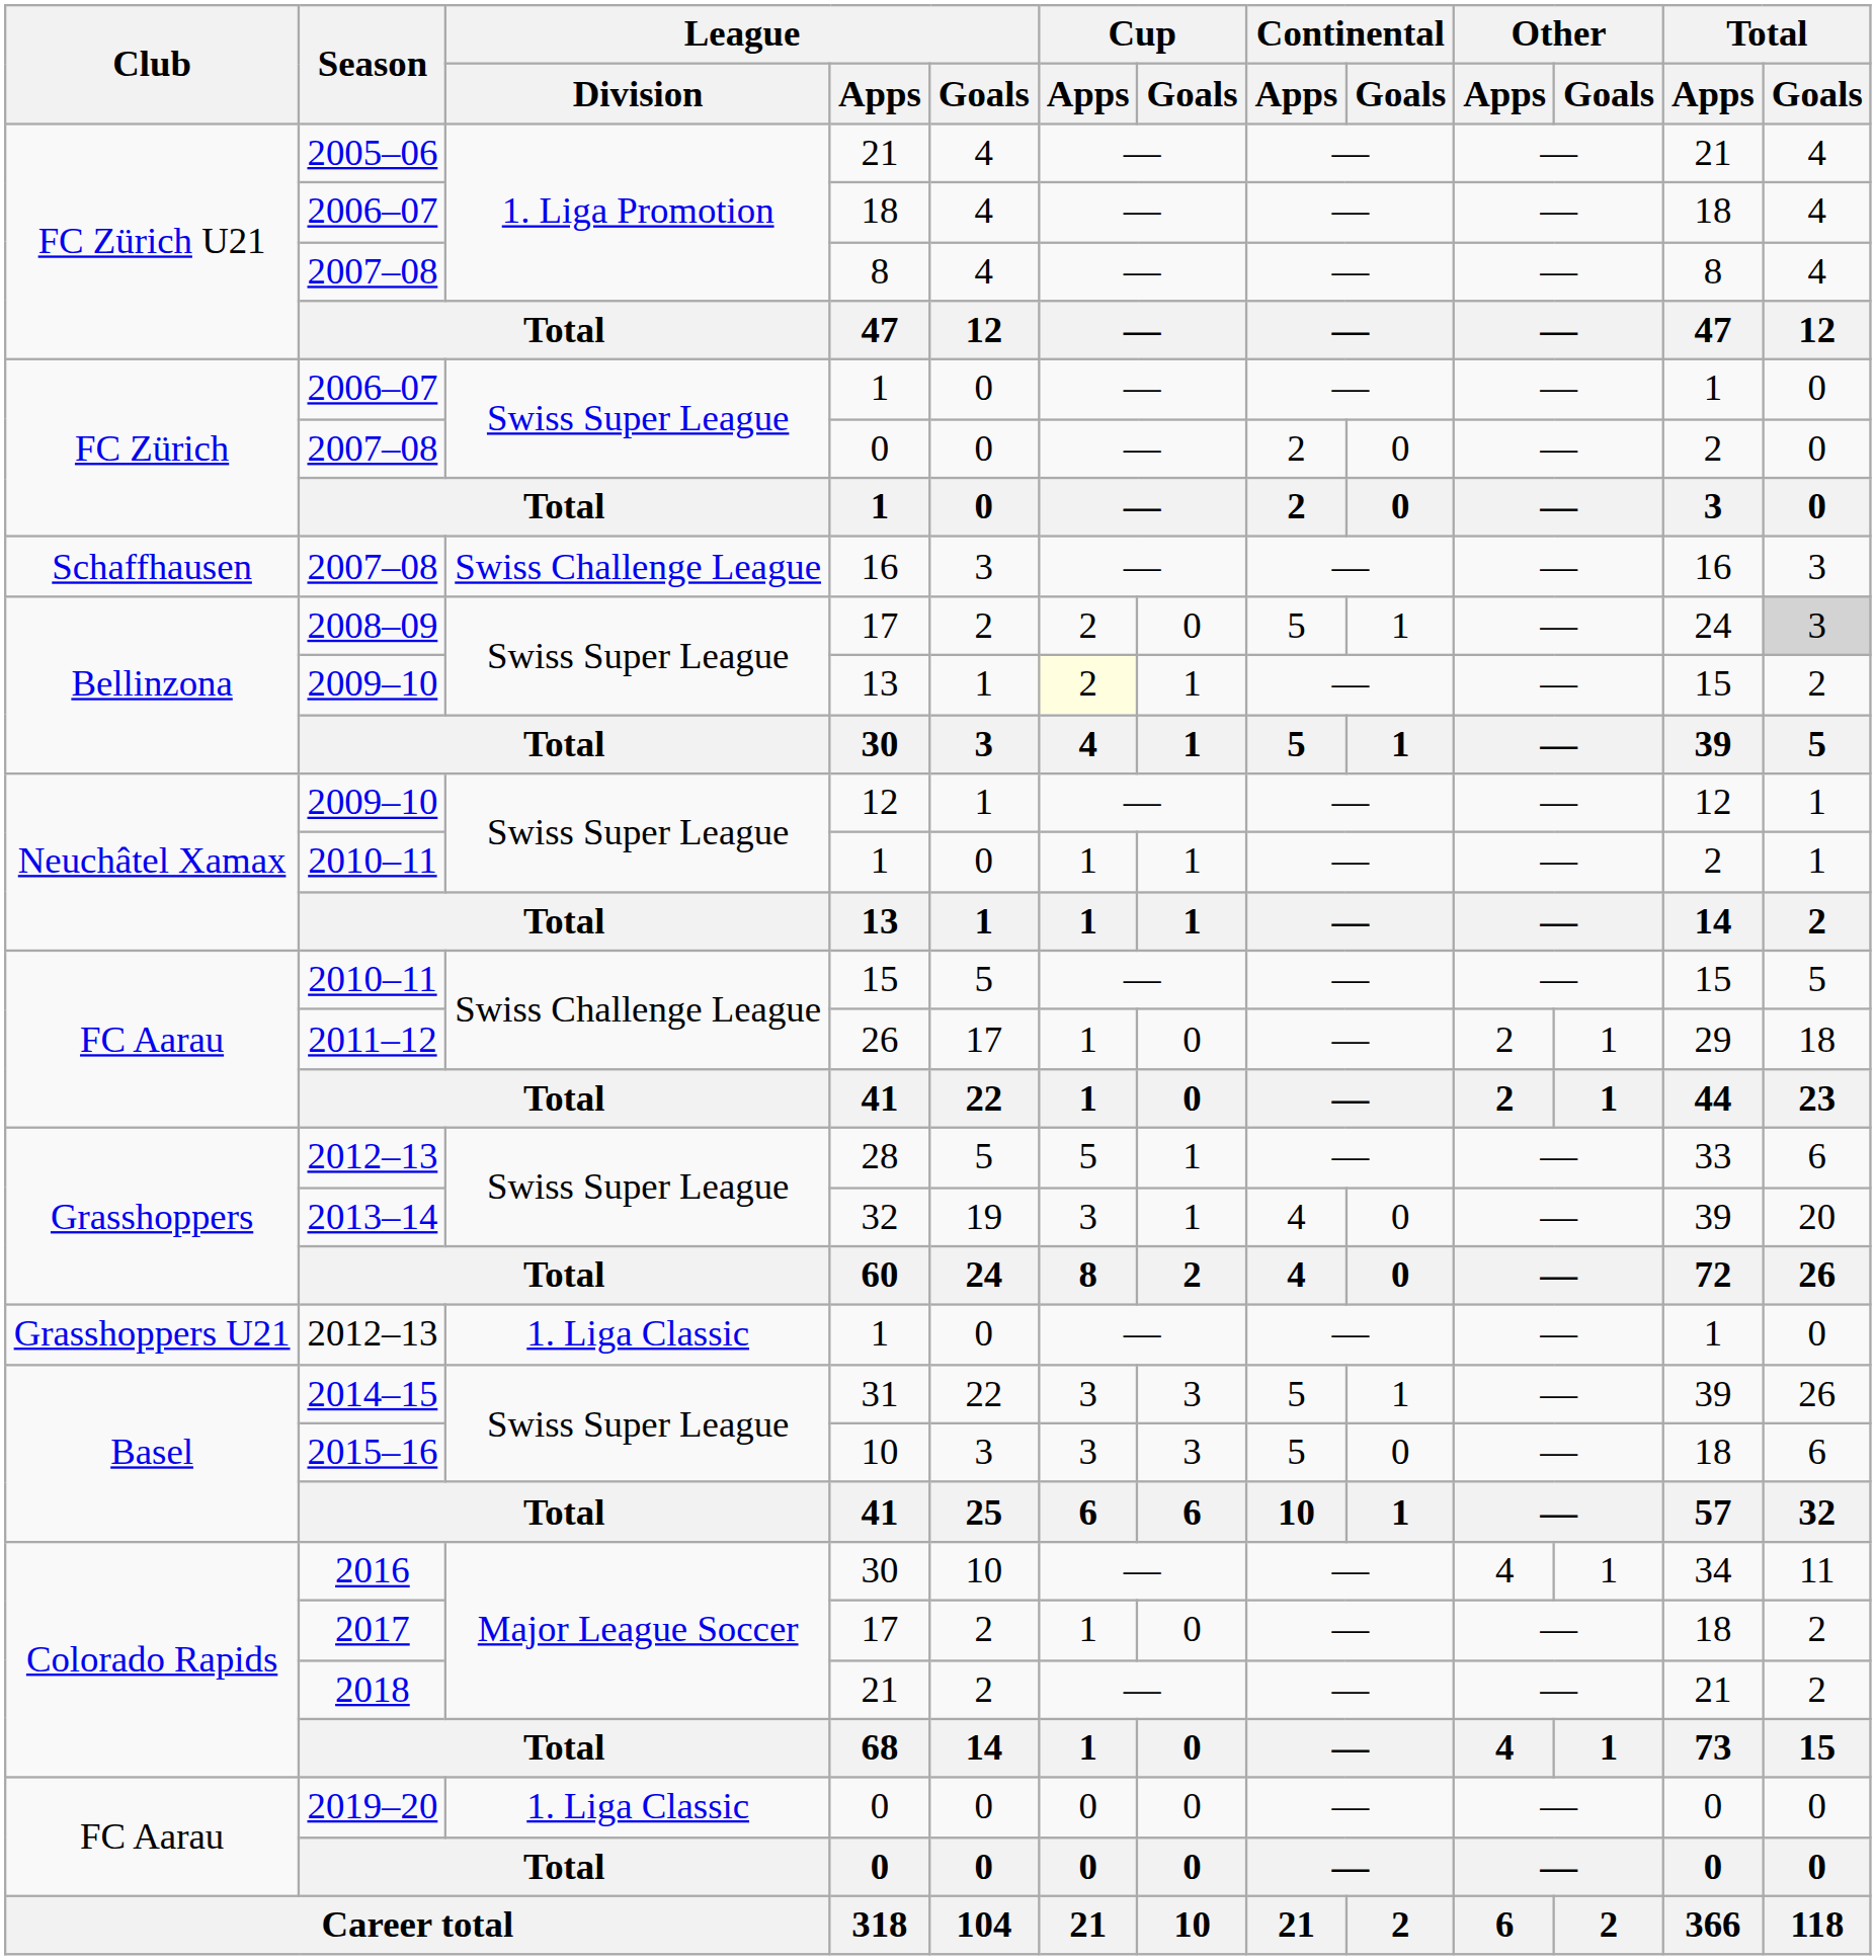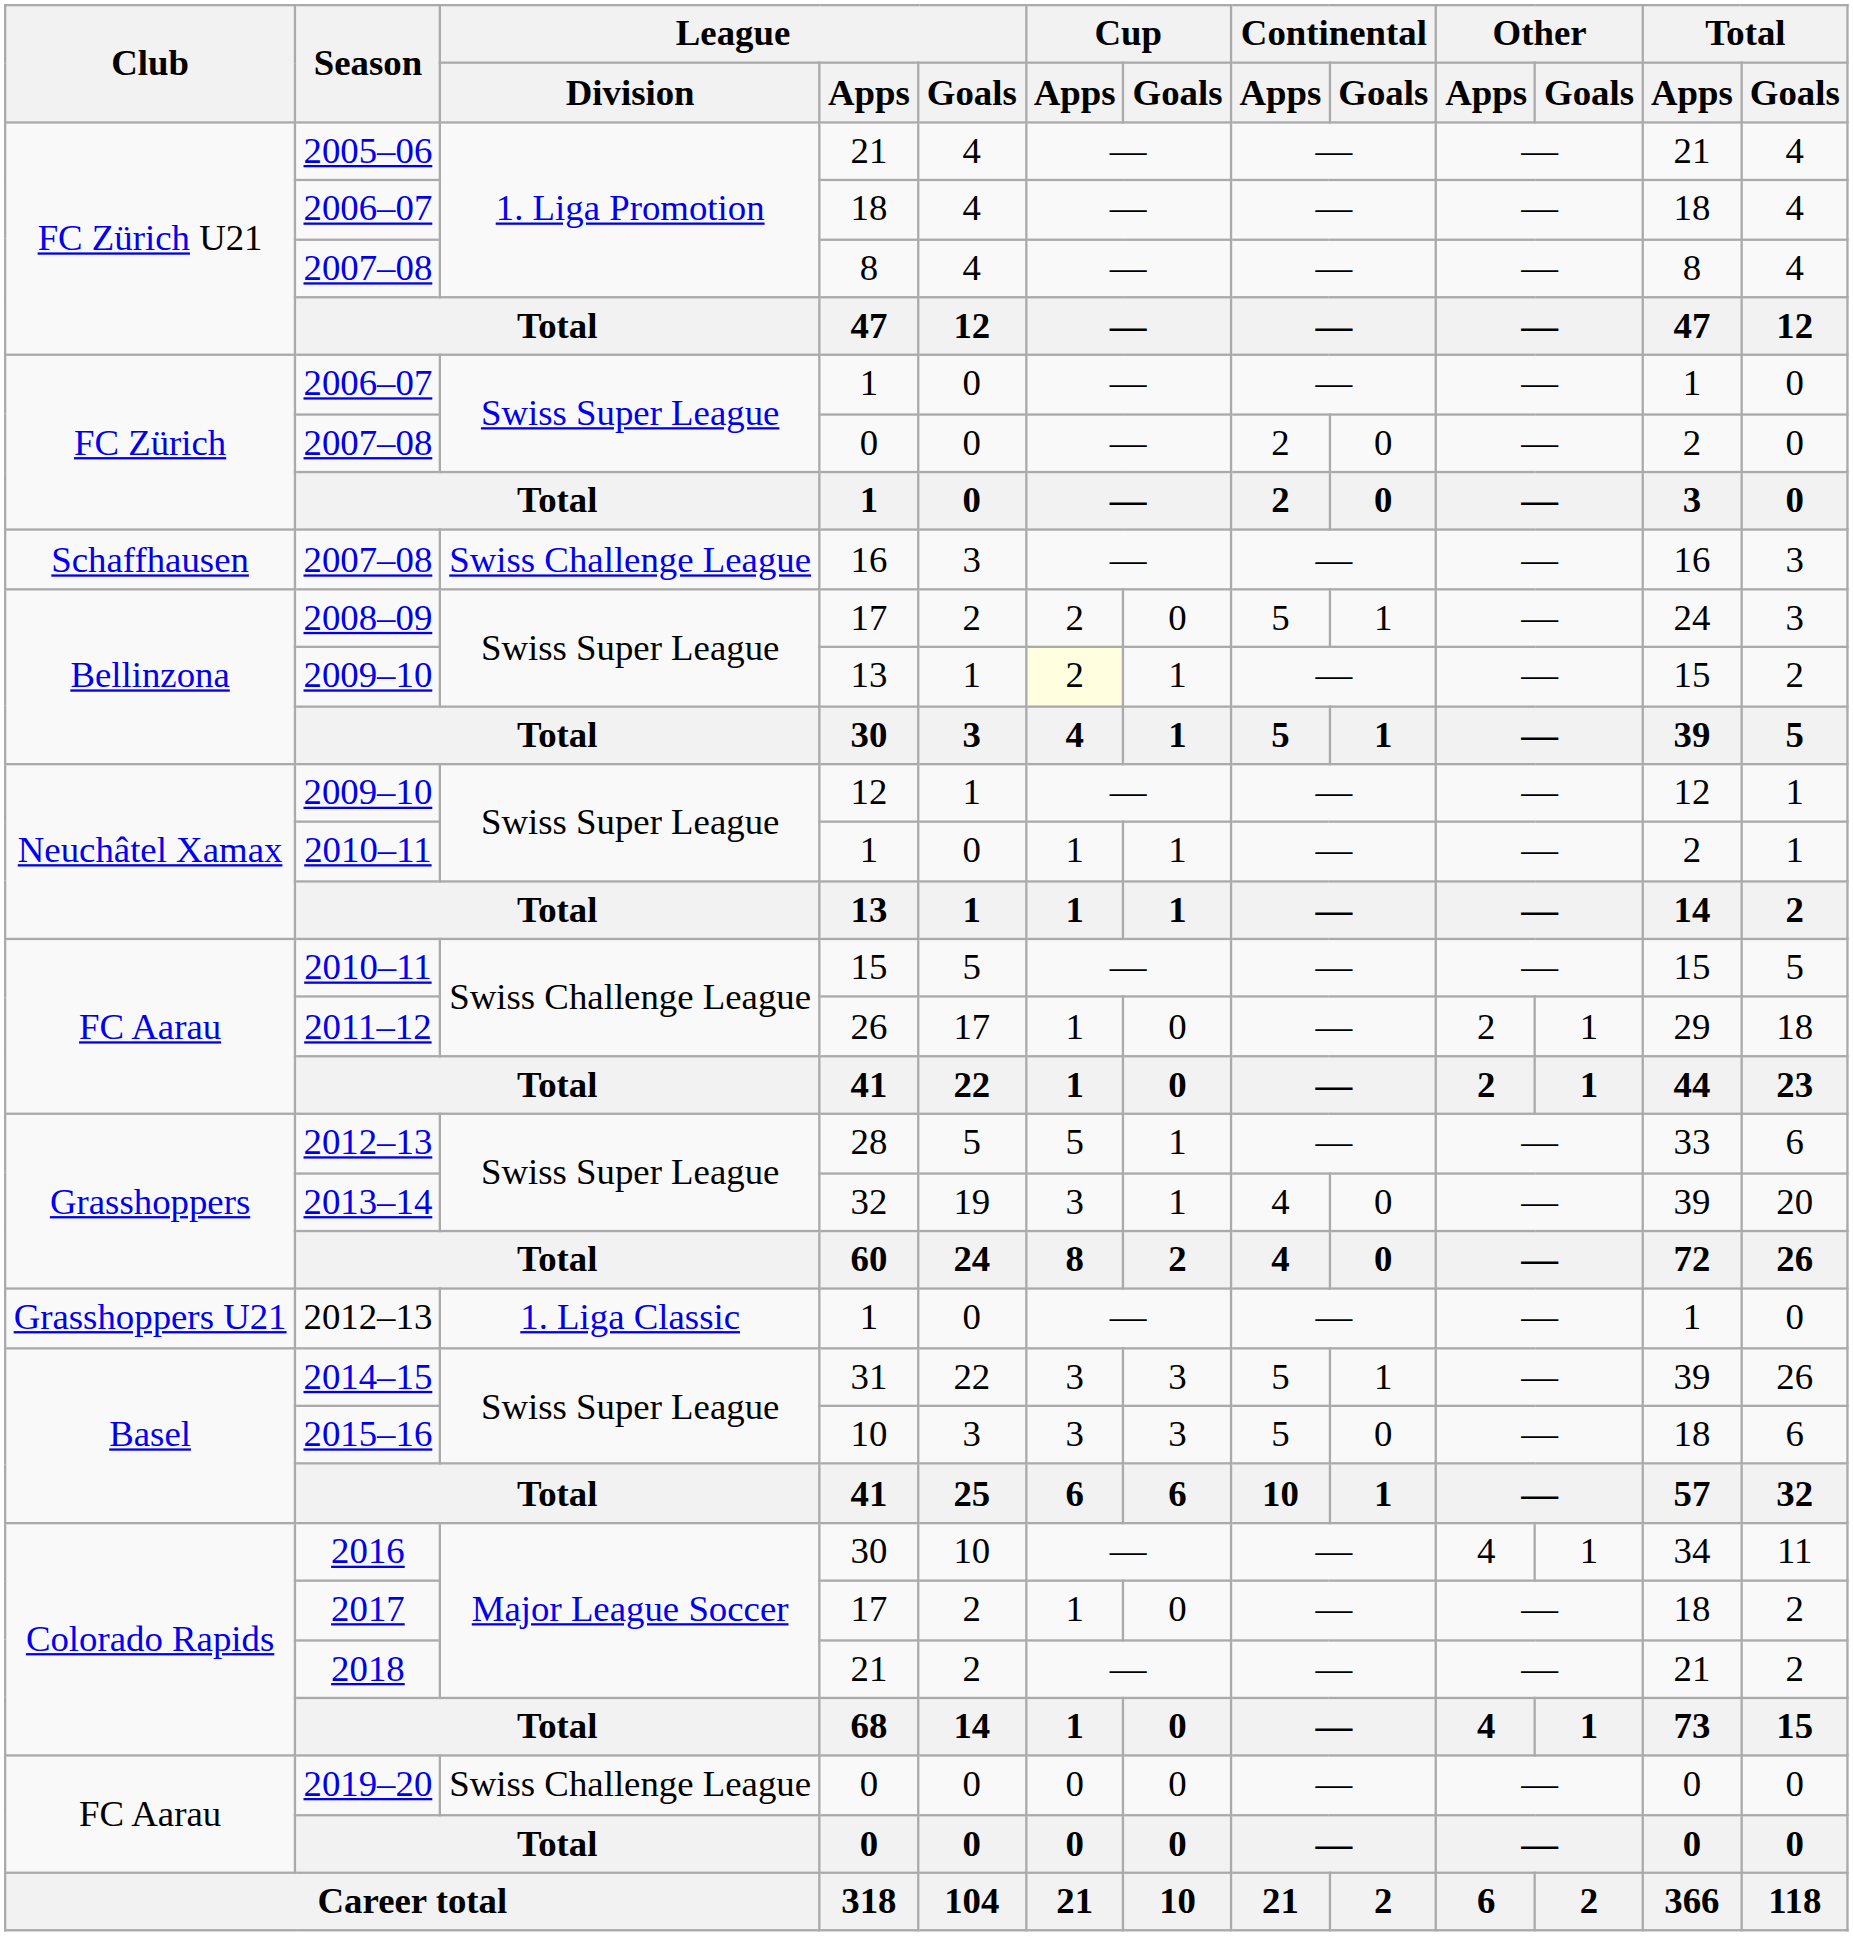2008–09 / 17 | Total / Goals: lightgrey background -> no background
2019–20 / 0 | League / Division: 1. Liga Classic -> Swiss Challenge League
